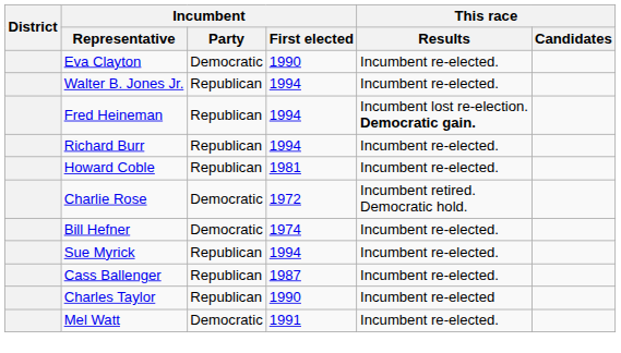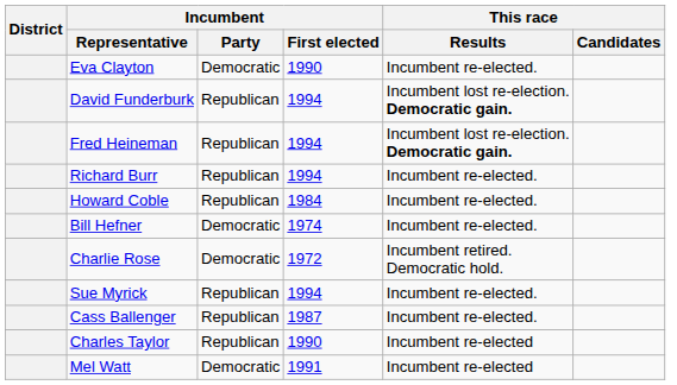+ row: David Funderburk | Republican | 1994 | Incumbent lost re-election. Democratic gain.
- row: Walter B. Jones Jr. | Republican | 1994 | Incumbent re-elected.
Howard Coble | Incumbent / First elected: 1981 -> 1984
rows swapped: Charlie Rose <-> Bill Hefner
Mel Watt | This race / Results: Incumbent re-elected. -> Incumbent re-elected
